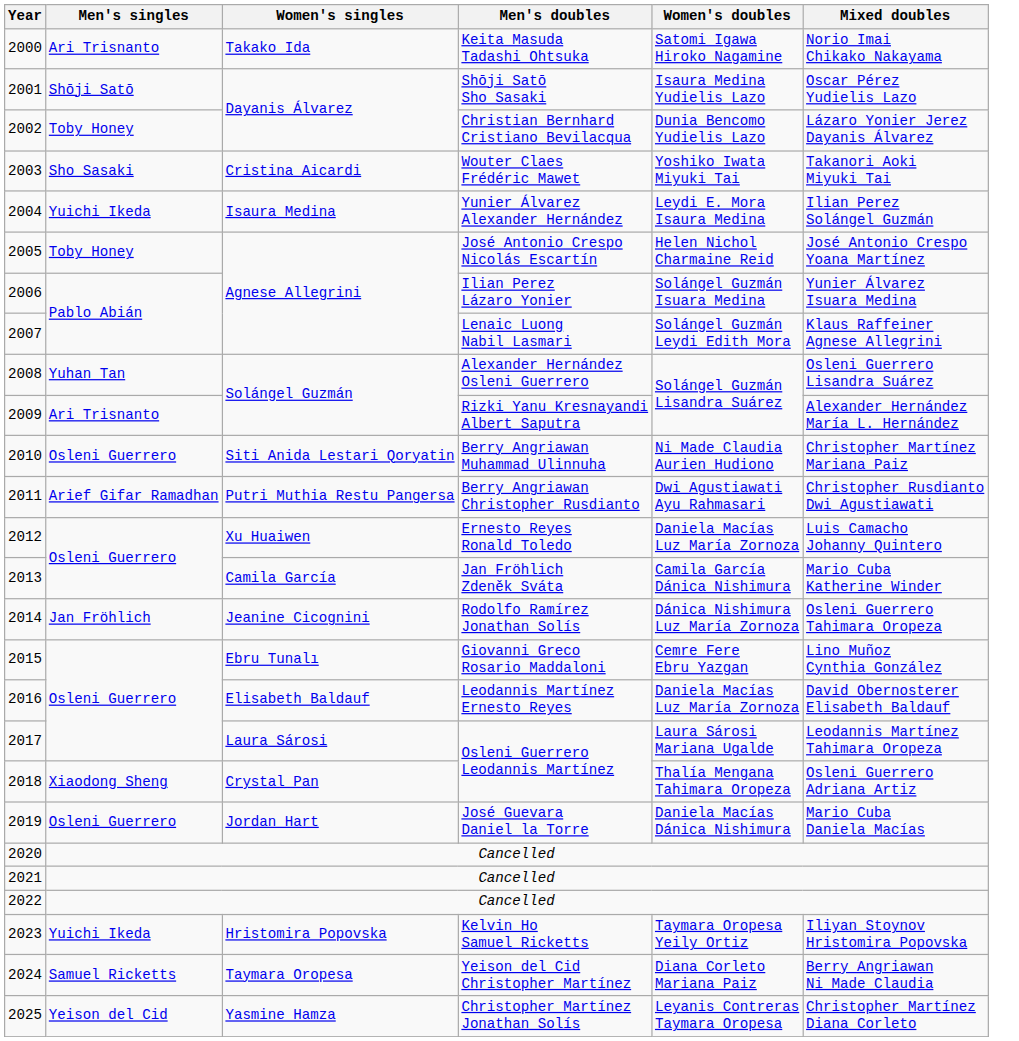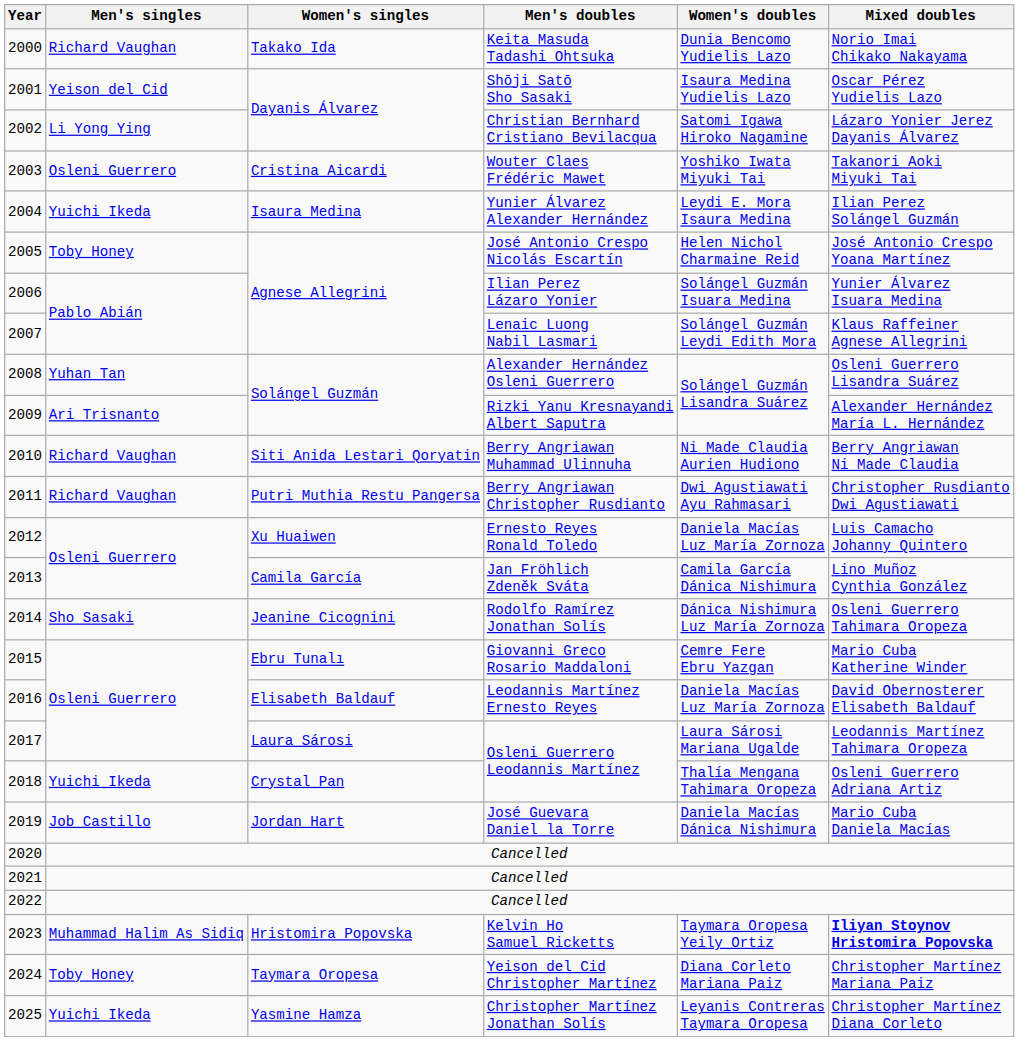2000 | Men's singles: Ari Trisnanto -> Richard Vaughan
2000 | Women's doubles: Satomi Igawa Hiroko Nagamine -> Dunia Bencomo Yudielis Lazo
2001 | Men's singles: Shōji Satō -> Yeison del Cid
2002 | Men's singles: Toby Honey -> Li Yong Ying
2002 | Women's doubles: Dunia Bencomo Yudielis Lazo -> Satomi Igawa Hiroko Nagamine
2003 | Men's singles: Sho Sasaki -> Osleni Guerrero
2010 | Men's singles: Osleni Guerrero -> Richard Vaughan
2010 | Mixed doubles: Christopher Martínez Mariana Paiz -> Berry Angriawan Ni Made Claudia
2011 | Men's singles: Arief Gifar Ramadhan -> Richard Vaughan
2013 | Mixed doubles: Mario Cuba Katherine Winder -> Lino Muñoz Cynthia González
2014 | Men's singles: Jan Fröhlich -> Sho Sasaki
2015 | Mixed doubles: Lino Muñoz Cynthia González -> Mario Cuba Katherine Winder
2018 | Men's singles: Xiaodong Sheng -> Yuichi Ikeda
2019 | Men's singles: Osleni Guerrero -> Job Castillo
2023 | Men's singles: Yuichi Ikeda -> Muhammad Halim As Sidiq
2023 | Mixed doubles: normal -> bold
2024 | Men's singles: Samuel Ricketts -> Toby Honey
2024 | Mixed doubles: Berry Angriawan Ni Made Claudia -> Christopher Martínez Mariana Paiz
2025 | Men's singles: Yeison del Cid -> Yuichi Ikeda
